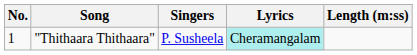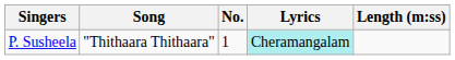columns swapped: No. <-> Singers
